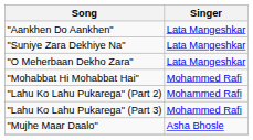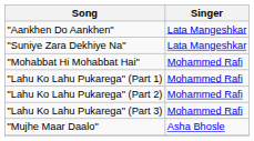- row: "O Meherbaan Dekho Zara" | Lata Mangeshkar
+ row: "Lahu Ko Lahu Pukarega" (Part 1) | Mohammed Rafi
